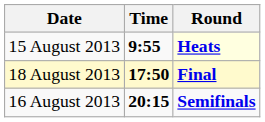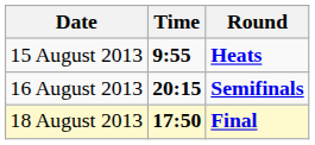15 August 2013 | Round: lightyellow background -> no background
rows swapped: 16 August 2013 <-> 18 August 2013
